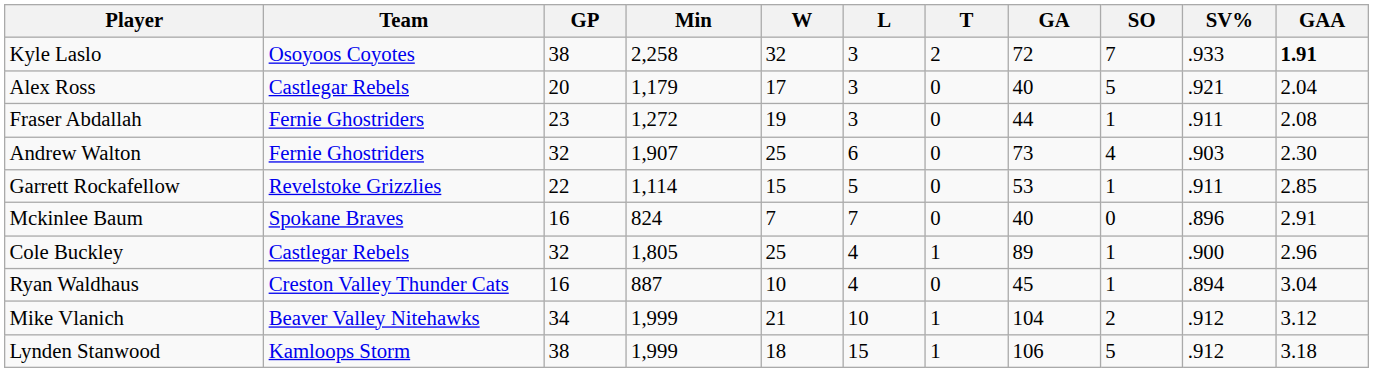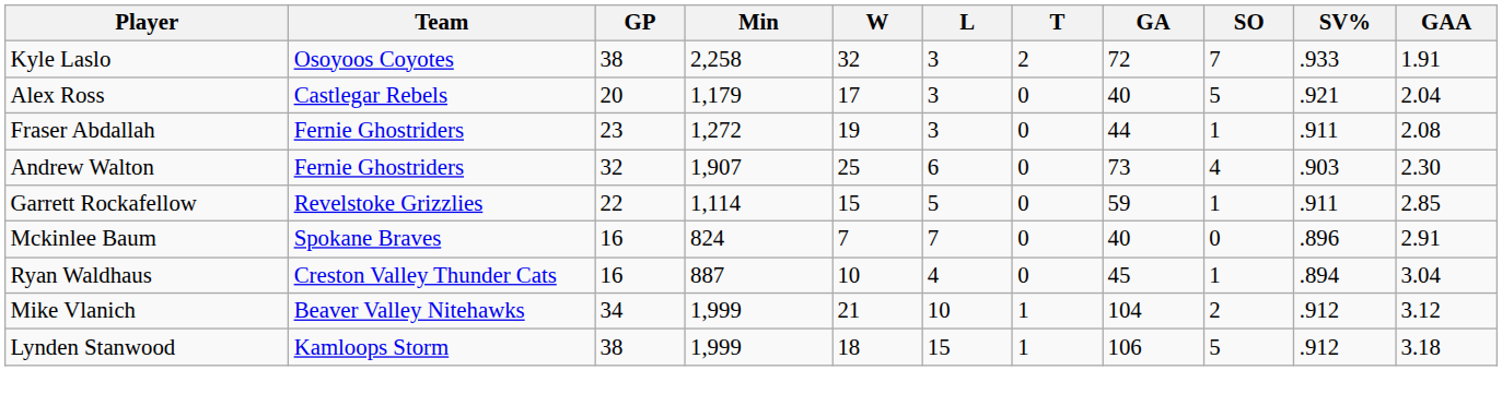Kyle Laslo | GAA: bold -> normal
Garrett Rockafellow | GA: 53 -> 59
- row: Cole Buckley | Castlegar Rebels | 32 | 1,805 | 25 | 4 | 1 | 89 | 1 | .900 | 2.96
